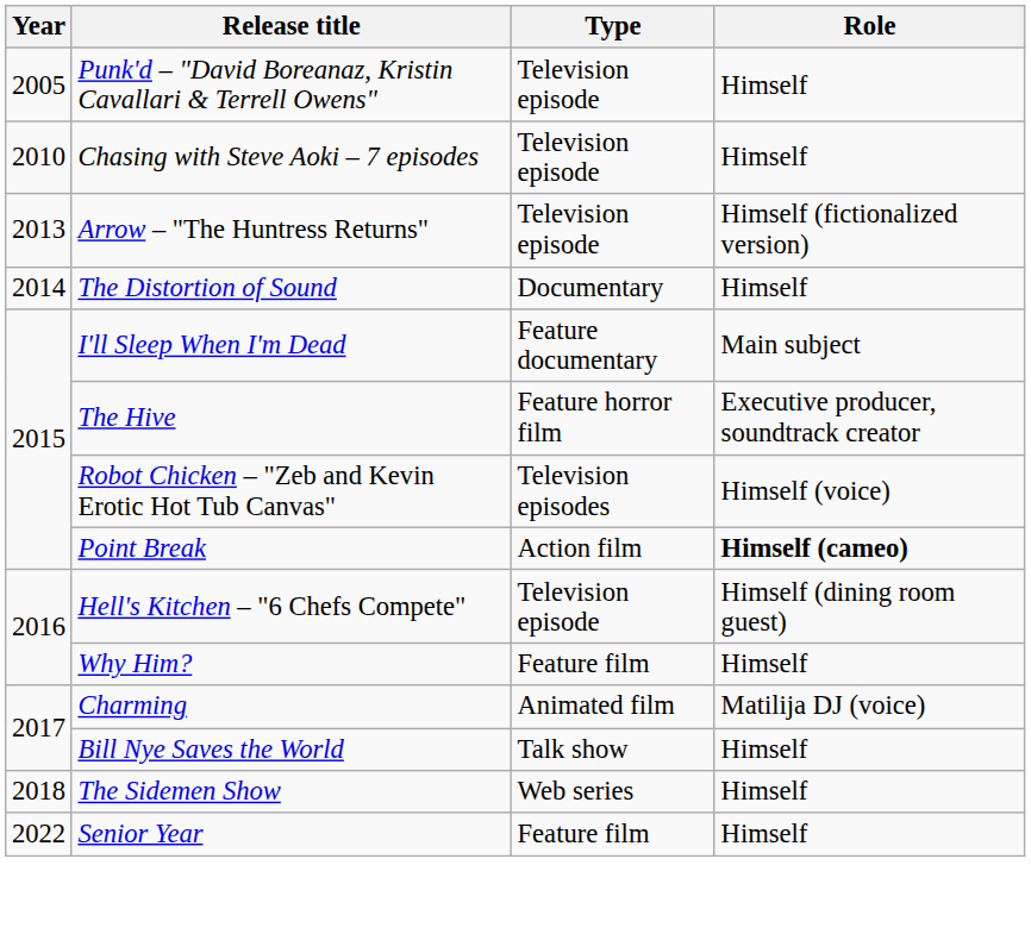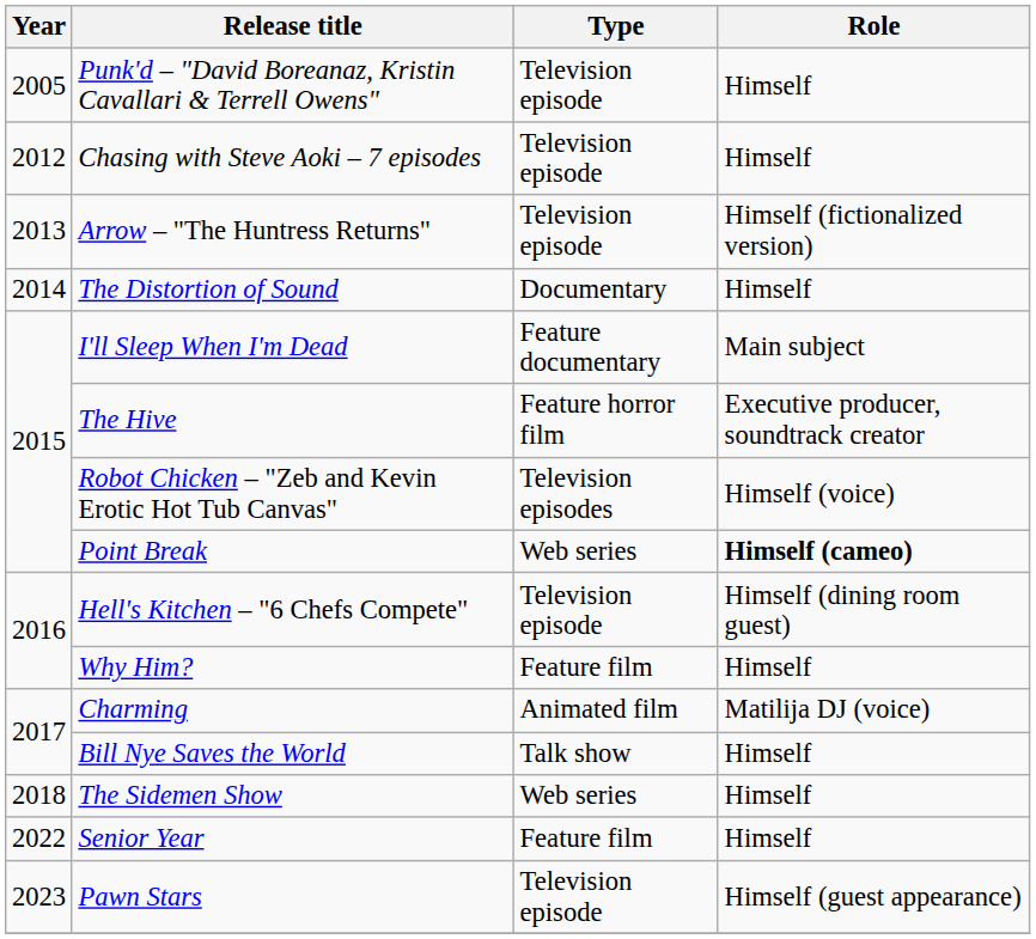Chasing with Steve Aoki – 7 episodes | Year: 2010 -> 2012
Point Break | Type: Action film -> Web series
+ row: 2023 | Pawn Stars | Television episode | Himself (guest appearance)
